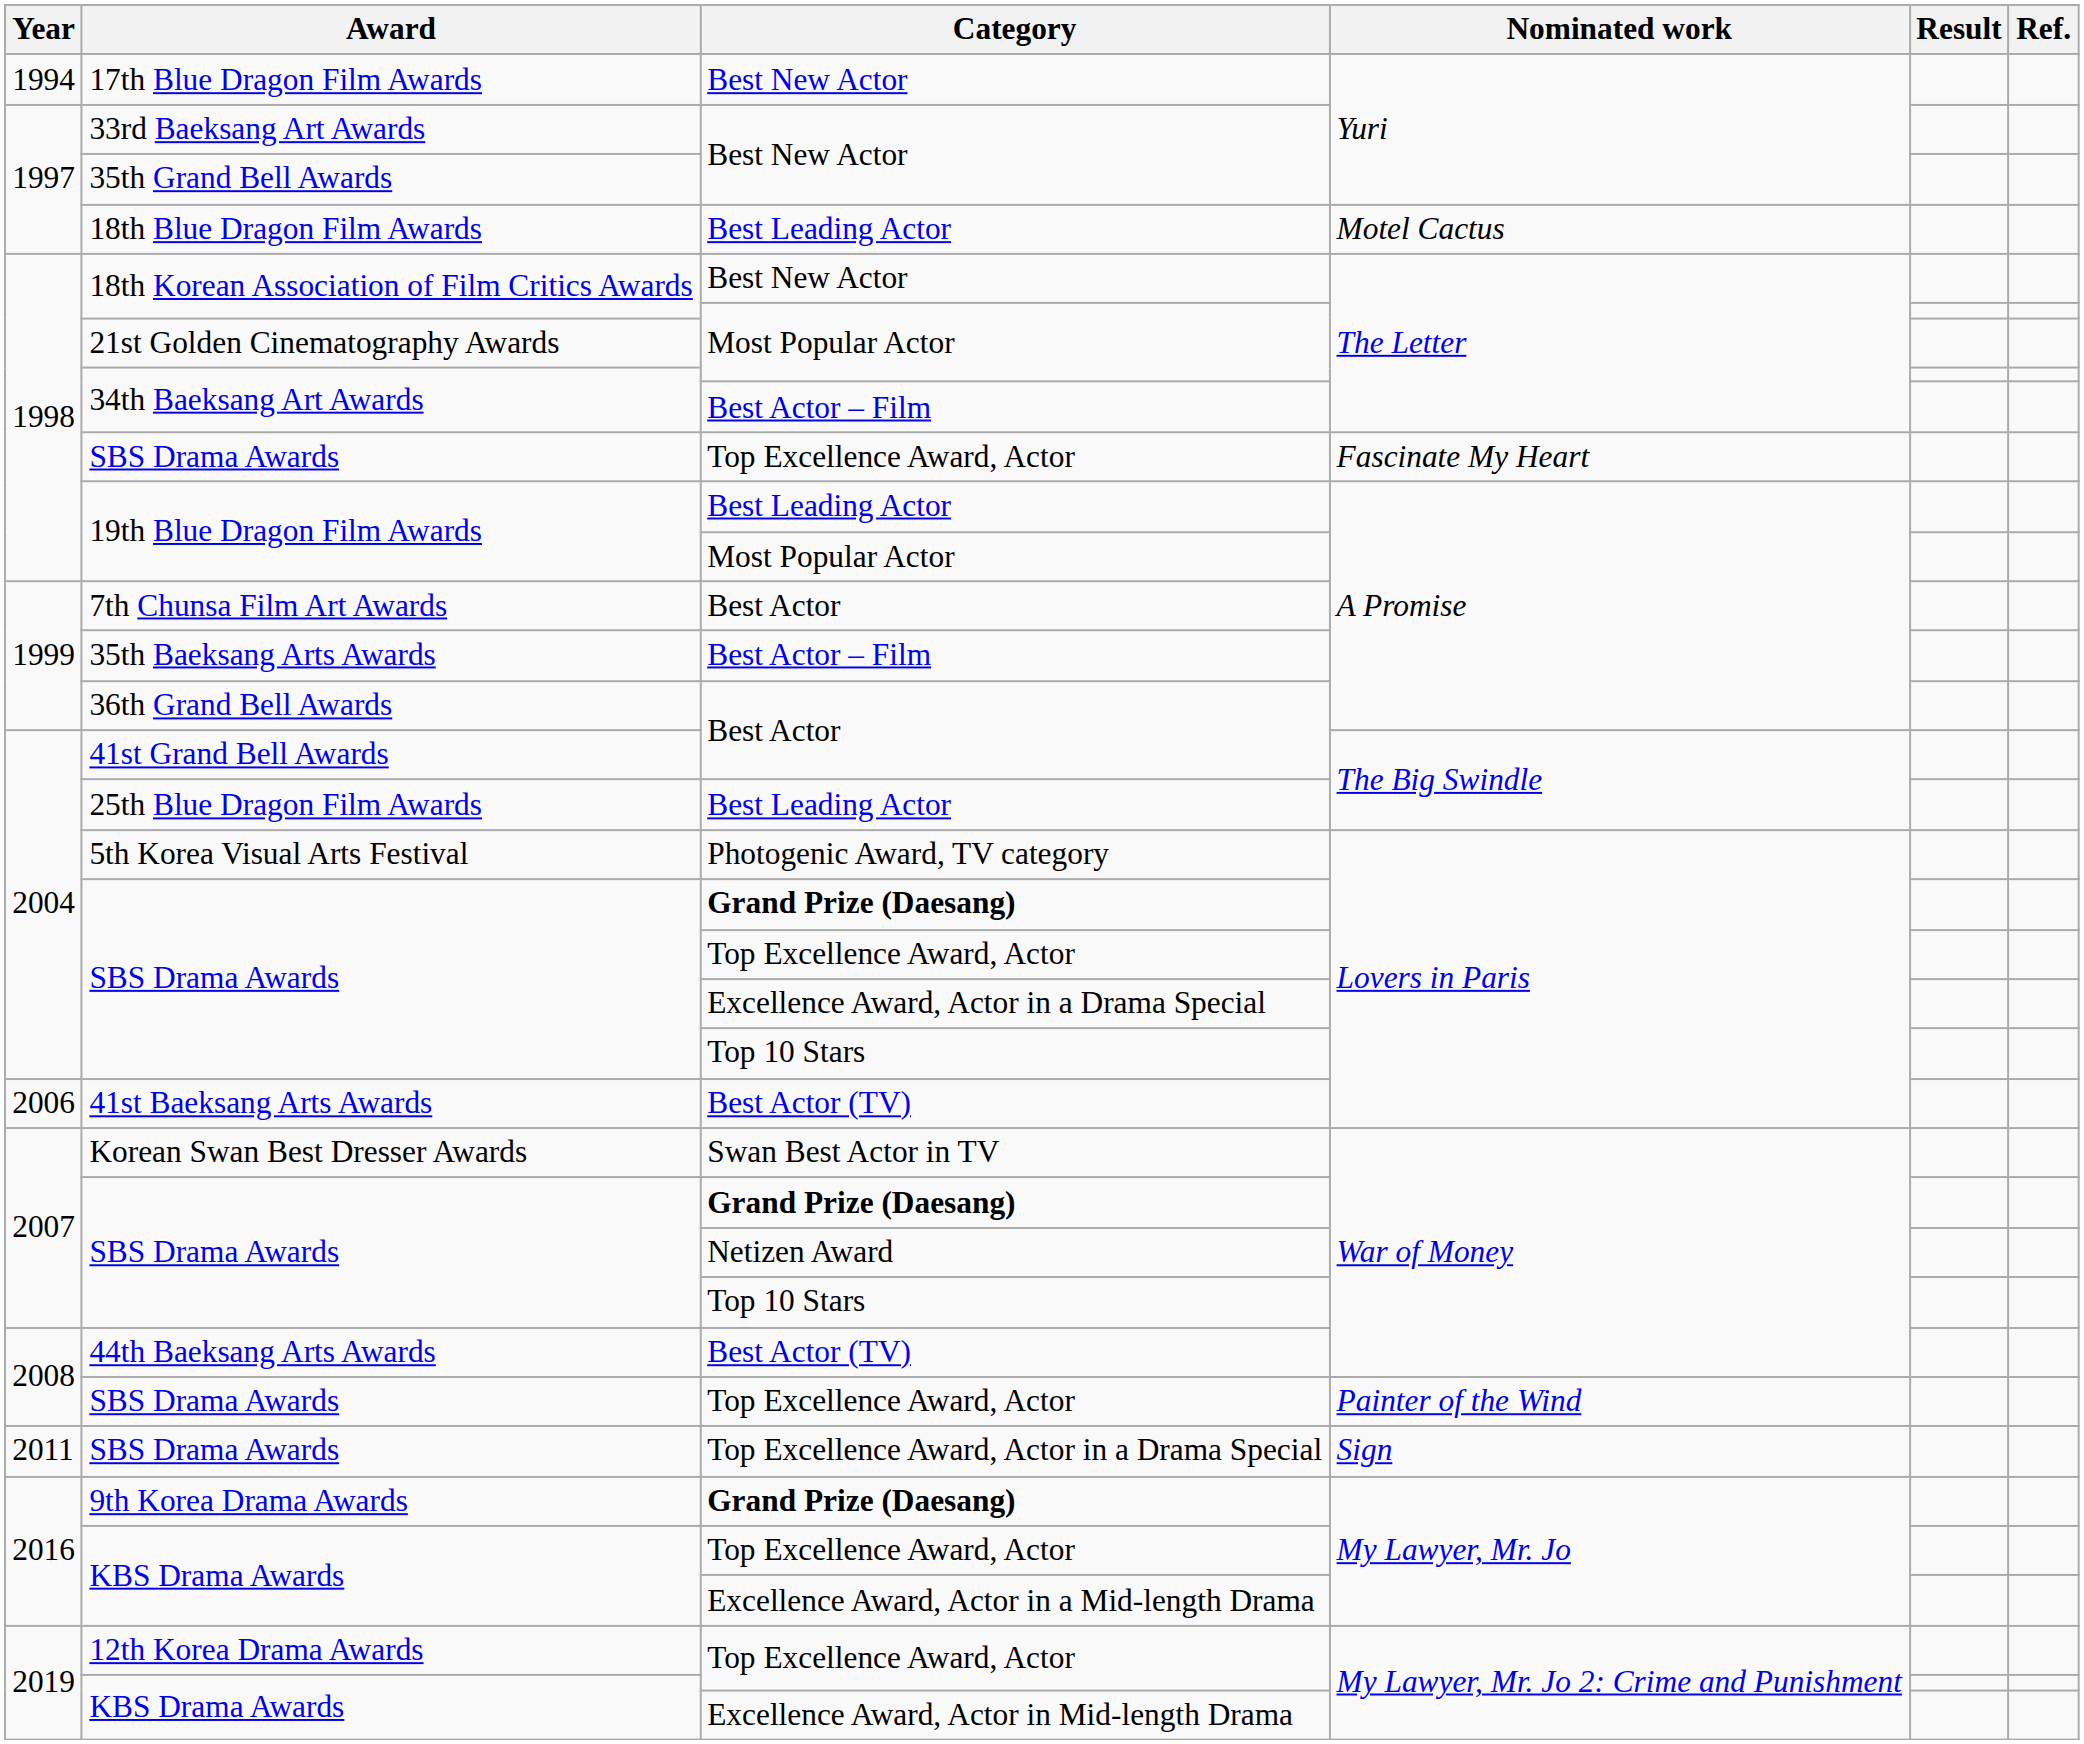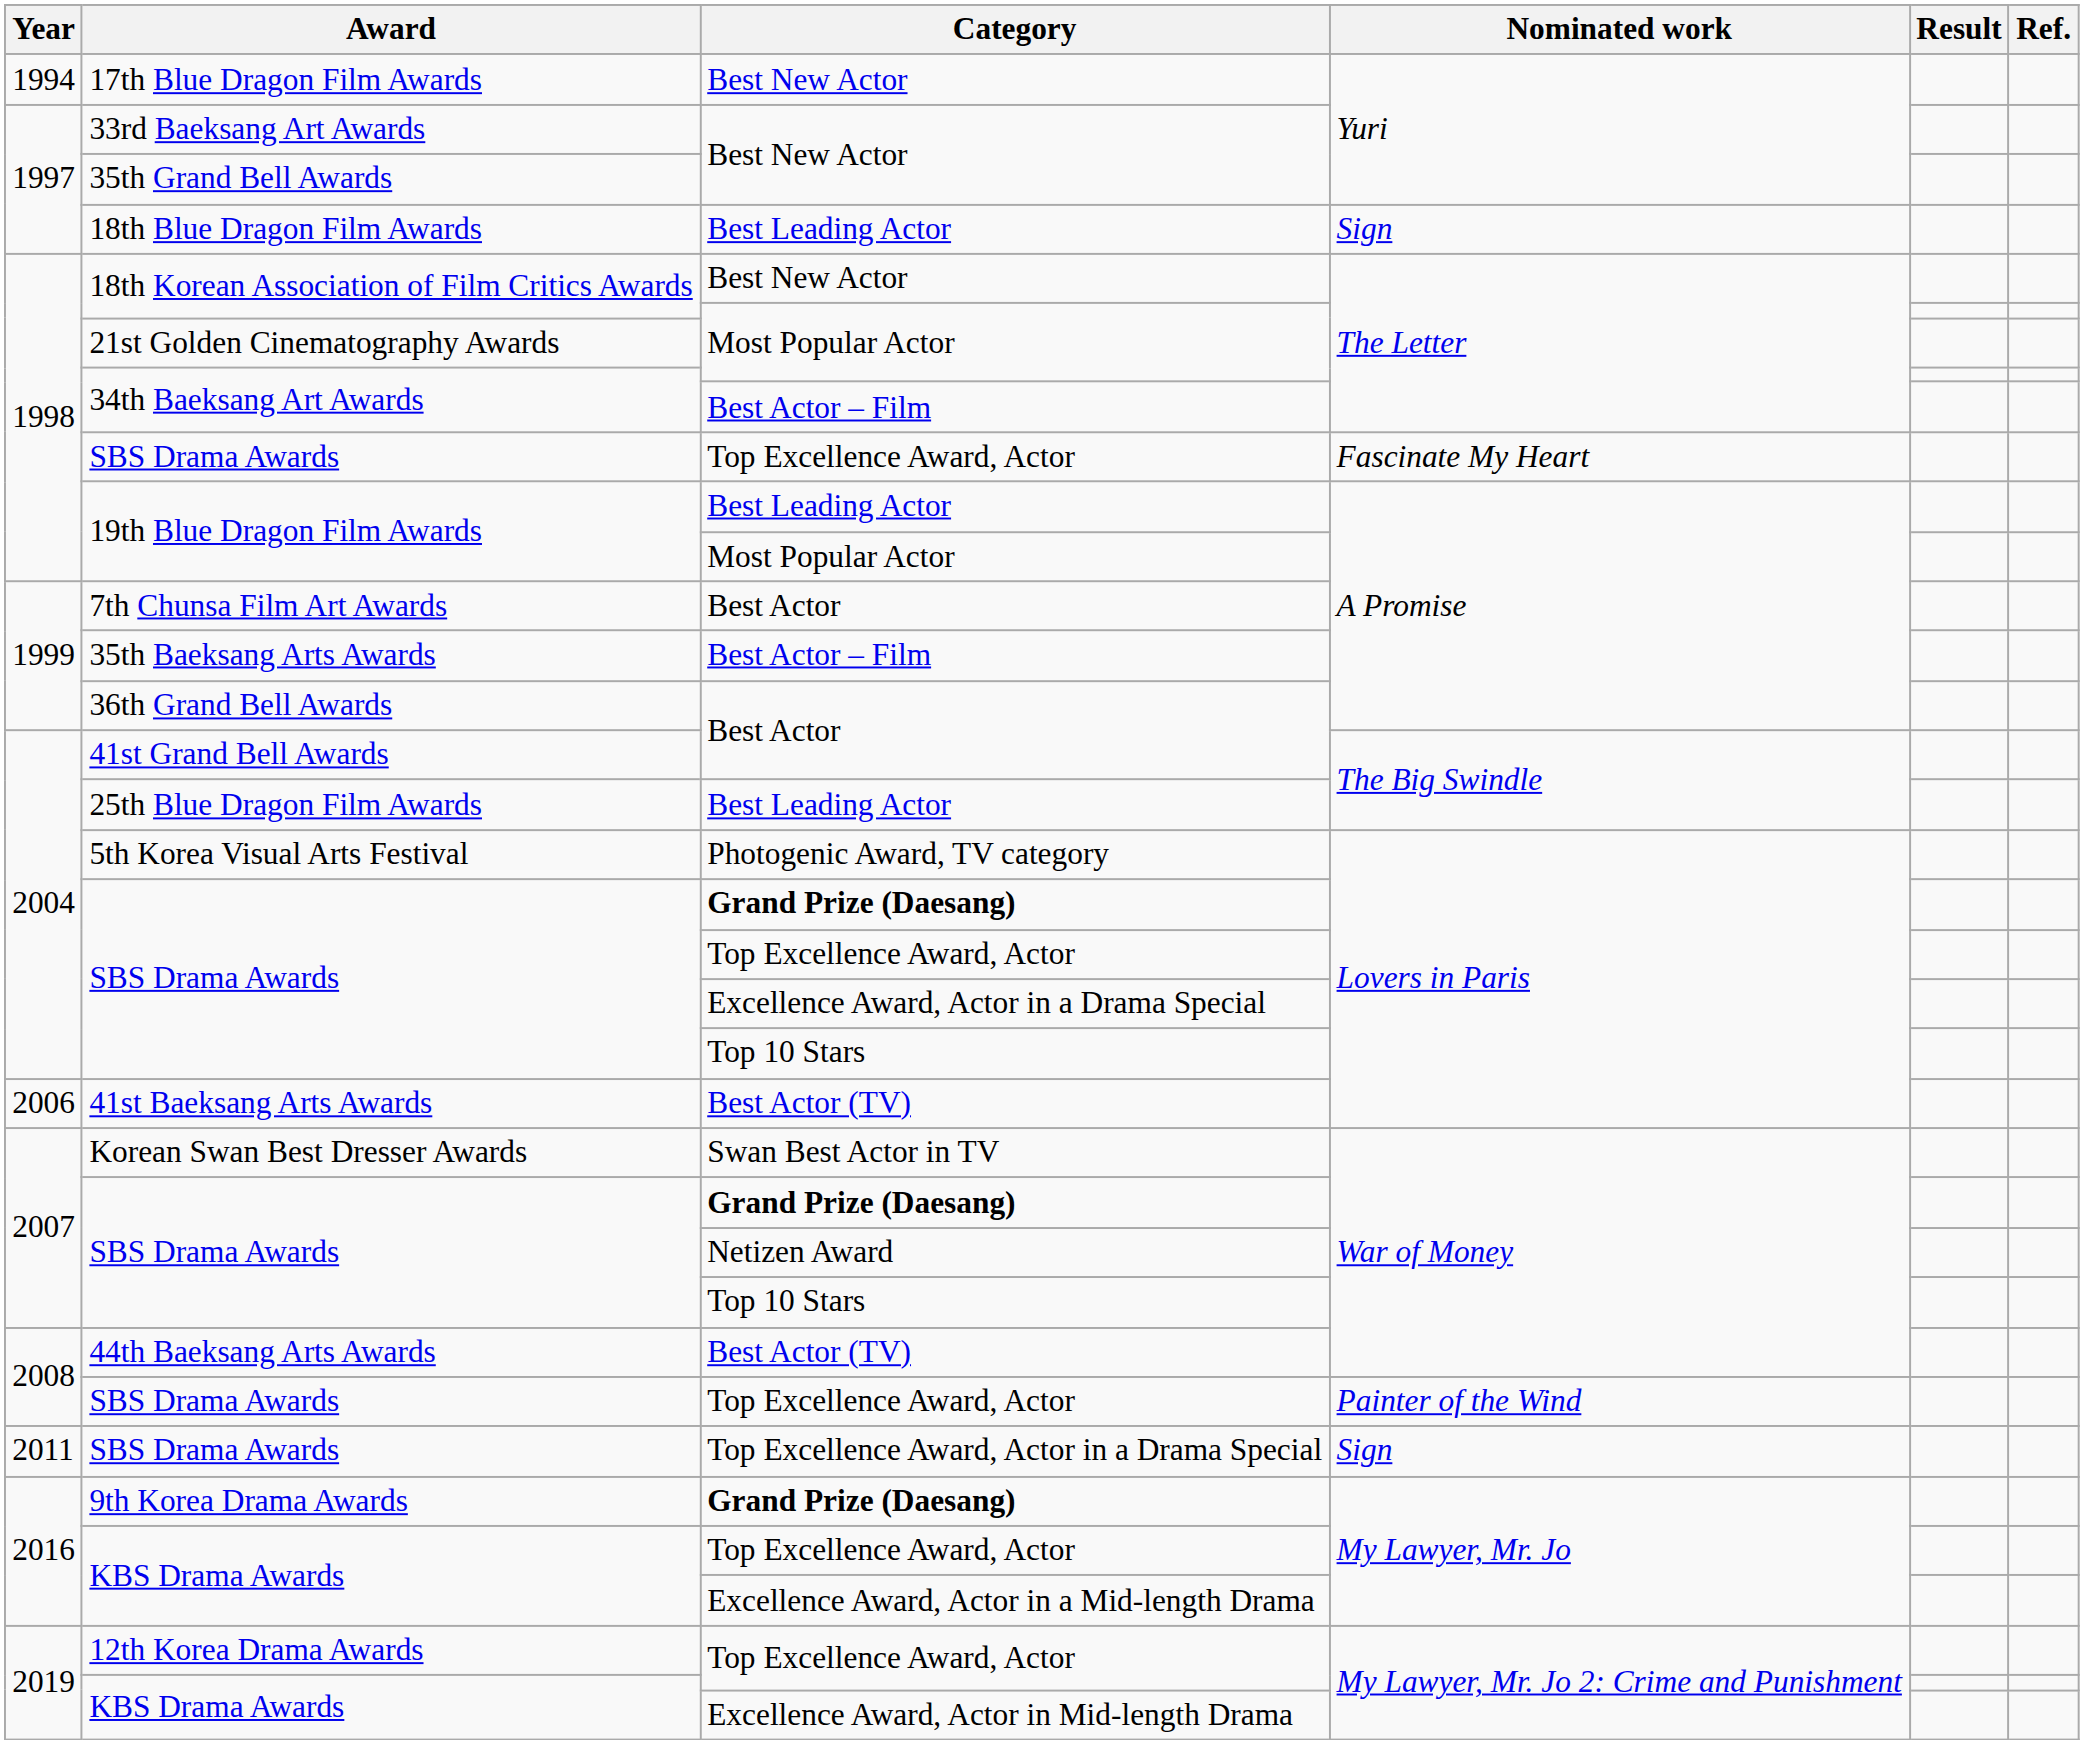18th Blue Dragon Film Awards | Nominated work: Motel Cactus -> Sign
